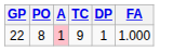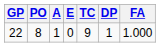+ column: E | 0
22 | A: pink background -> no background
